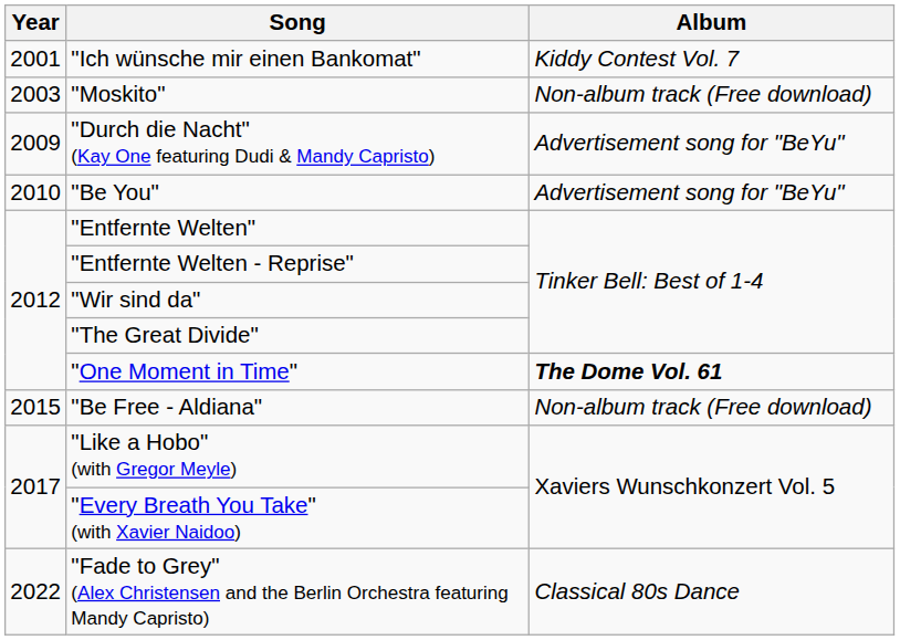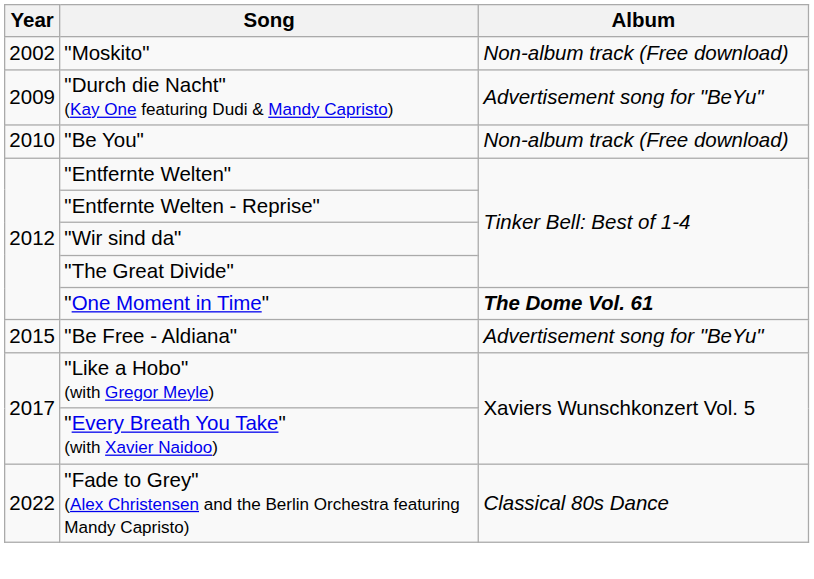- row: 2001 | "Ich wünsche mir einen Bankomat" | Kiddy Contest Vol. 7
"Moskito" | Year: 2003 -> 2002
"Be You" | Album: Advertisement song for "BeYu" -> Non-album track (Free download)
"Be Free - Aldiana" | Album: Non-album track (Free download) -> Advertisement song for "BeYu"
